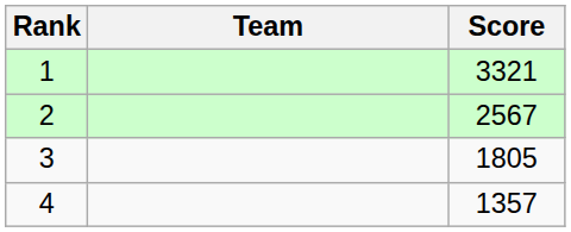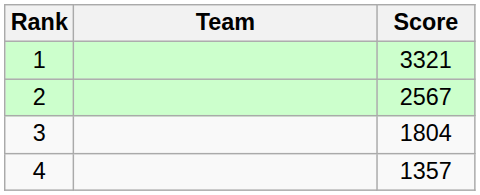3 | Score: 1805 -> 1804
